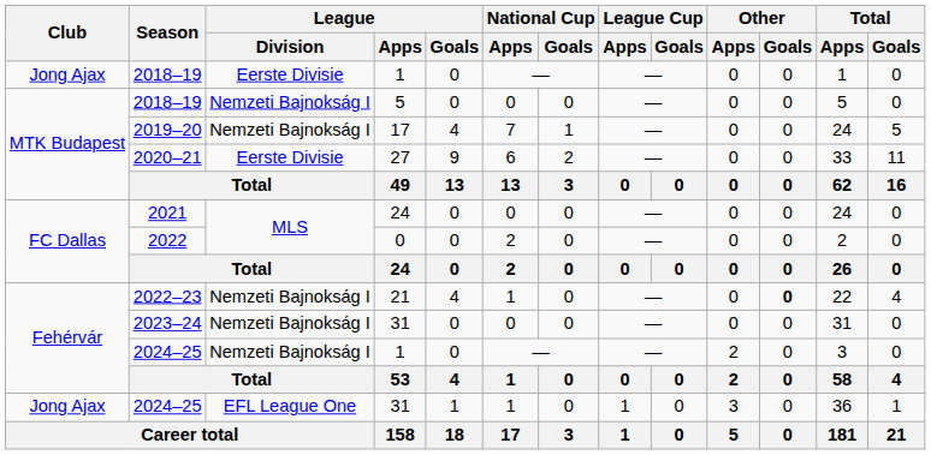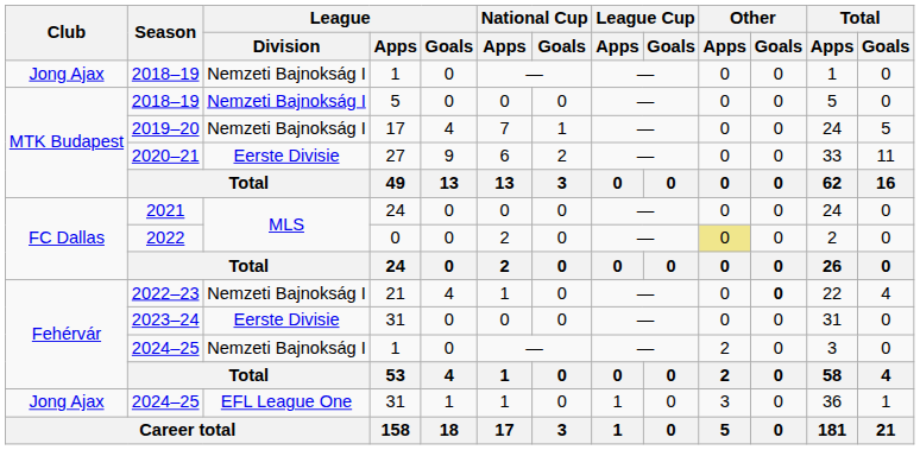2018–19 / 1 | League / Division: Eerste Divisie -> Nemzeti Bajnokság I
2022 | Other / Apps: no background -> khaki background
2023–24 | League / Division: Nemzeti Bajnokság I -> Eerste Divisie
